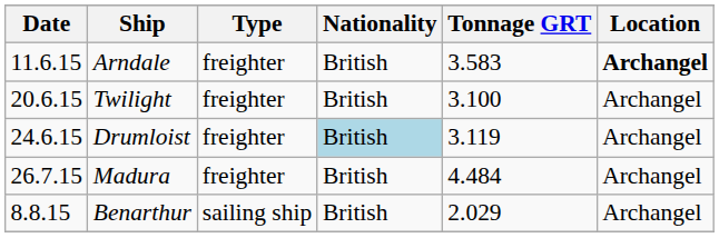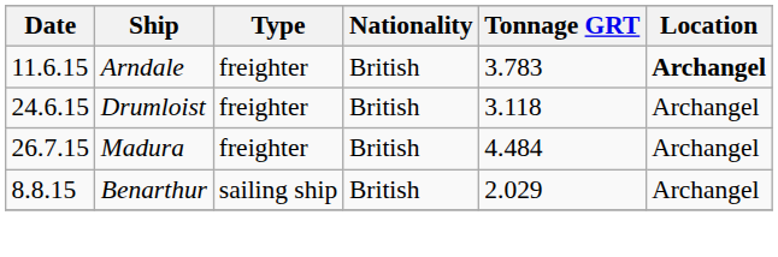Arndale | Tonnage GRT: 3.583 -> 3.783
- row: 20.6.15 | Twilight | freighter | British | 3.100 | Archangel
Drumloist | Nationality: lightblue background -> no background
Drumloist | Tonnage GRT: 3.119 -> 3.118
